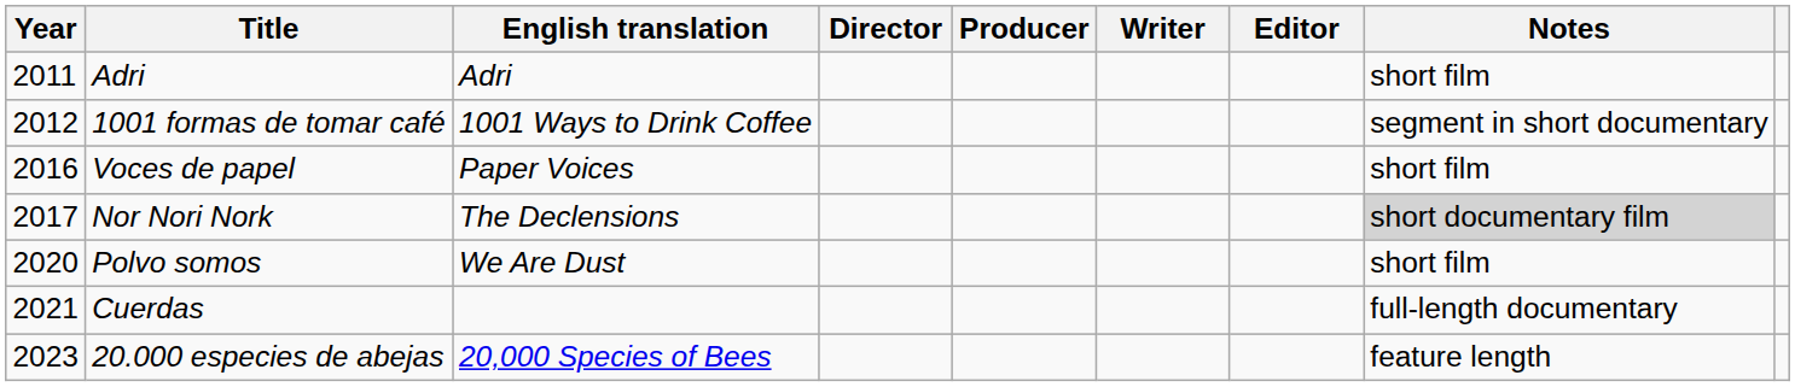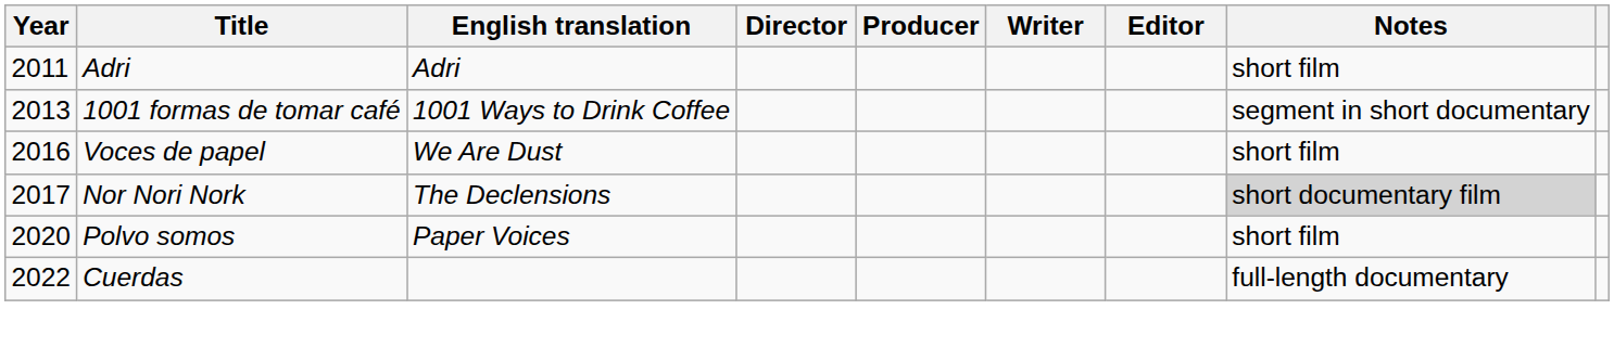1001 formas de tomar café | Year: 2012 -> 2013
Voces de papel | English translation: Paper Voices -> We Are Dust
Polvo somos | English translation: We Are Dust -> Paper Voices
Cuerdas | Year: 2021 -> 2022
- row: 2023 | 20.000 especies de abejas | 20,000 Species of Bees | feature length
